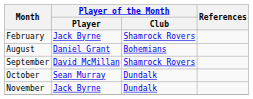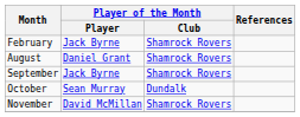August | Player of the Month / Club: Bohemians -> Shamrock Rovers
September | Player of the Month / Player: David McMillan -> Jack Byrne
November | Player of the Month / Player: Jack Byrne -> David McMillan
November | Player of the Month / Club: Dundalk -> Shamrock Rovers
